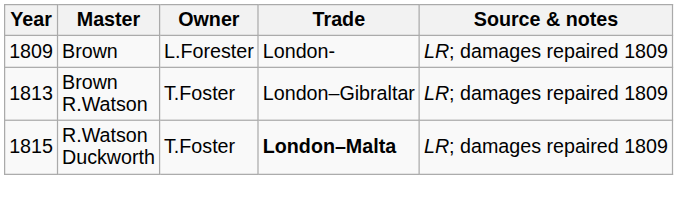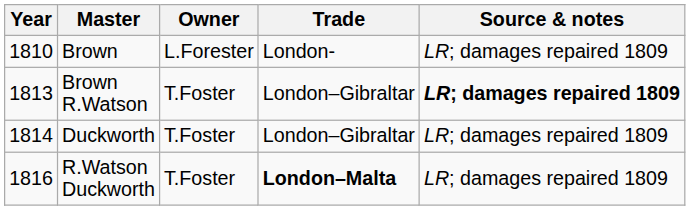Brown | Year: 1809 -> 1810
Brown R.Watson | Source & notes: normal -> bold
+ row: 1814 | Duckworth | T.Foster | London–Gibraltar | LR; damages repaired 1809
R.Watson Duckworth | Year: 1815 -> 1816
